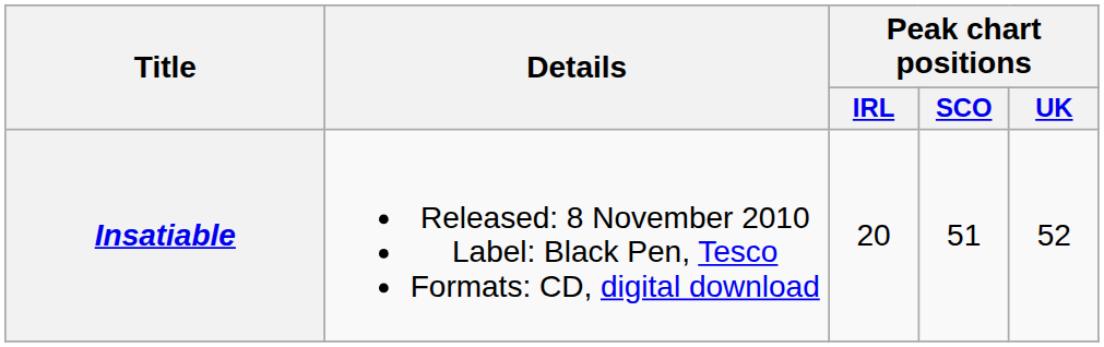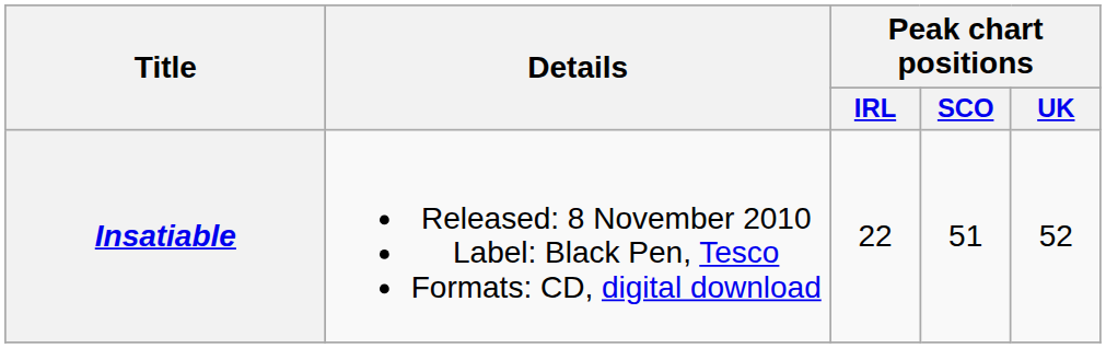Insatiable | Peak chart positions / IRL: 20 -> 22
